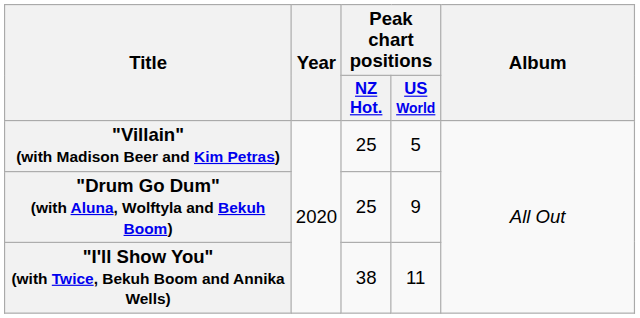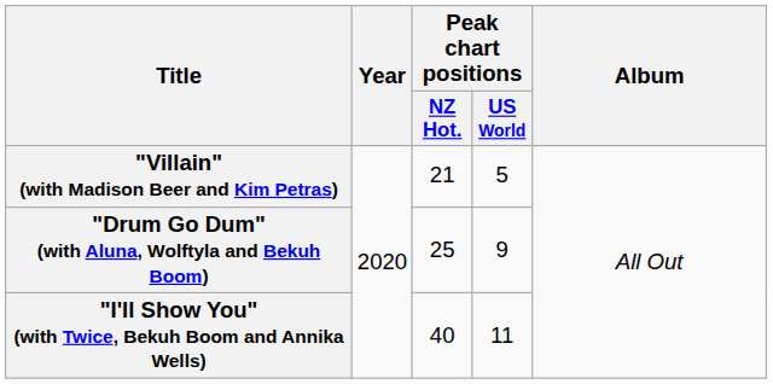"Villain" (with Madison Beer and Kim Petras) | Peak chart positions / NZ Hot.: 25 -> 21
"I'll Show You" (with Twice, Bekuh Boom and Annika Wells) | Peak chart positions / NZ Hot.: 38 -> 40
